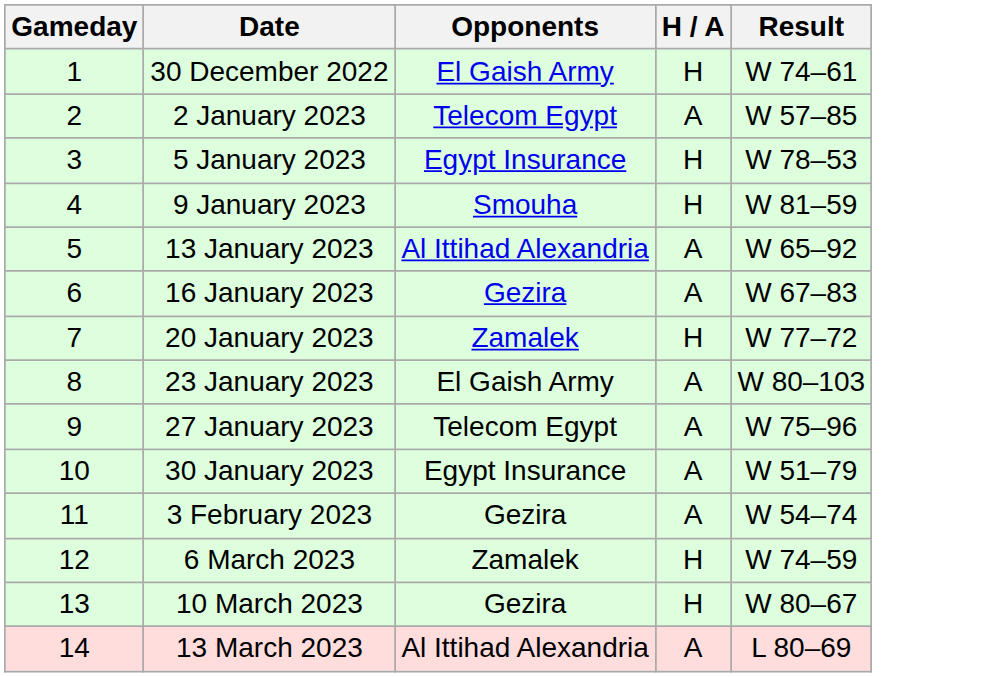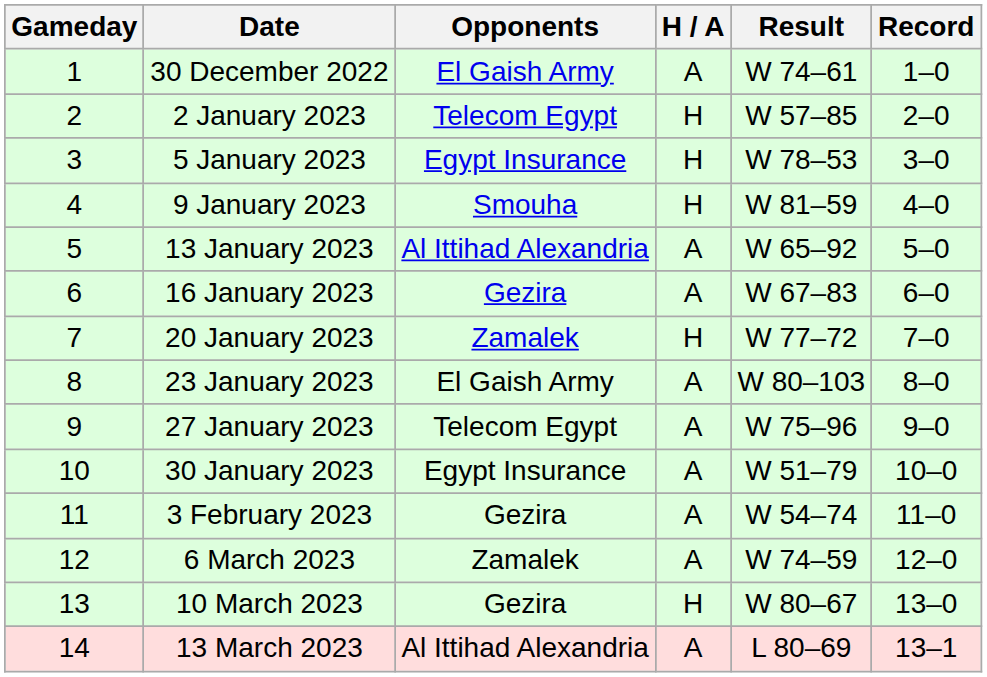+ column: Record | 1–0 | 2–0 | 3–0 | 4–0 | 5–0 | 6–0 | 7–0 | 8–0 | 9–0 | 10–0 | 11–0 | 12–0 | 13–0 | 13–1
30 December 2022 | H / A: H -> A
2 January 2023 | H / A: A -> H
6 March 2023 | H / A: H -> A
